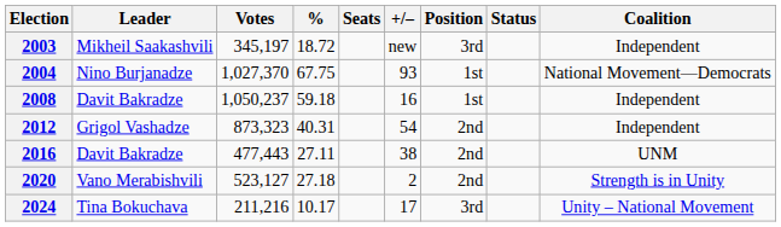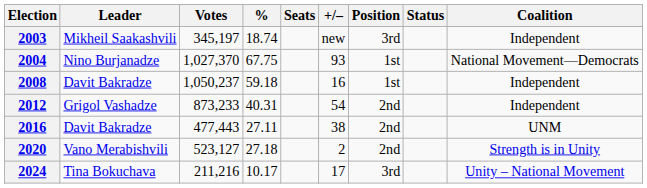2003 | %: 18.72 -> 18.74
2012 | Votes: 873,323 -> 873,233
